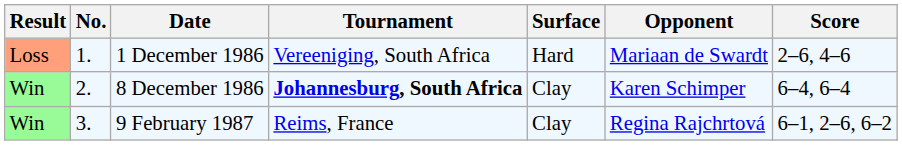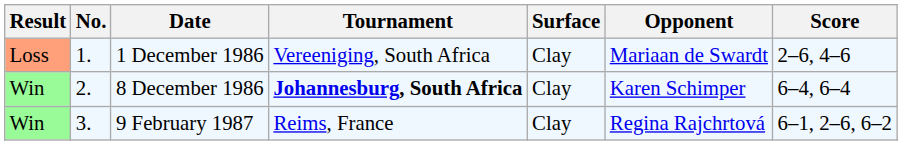1 December 1986 | Surface: Hard -> Clay
